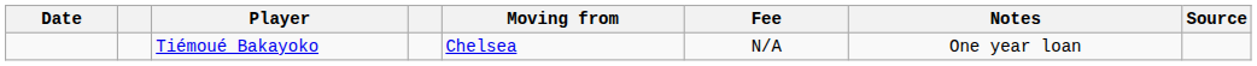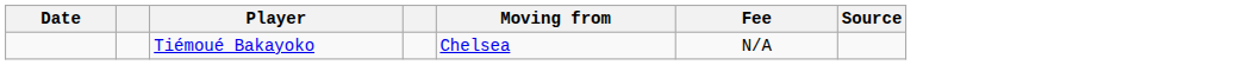- column: Notes | One year loan
